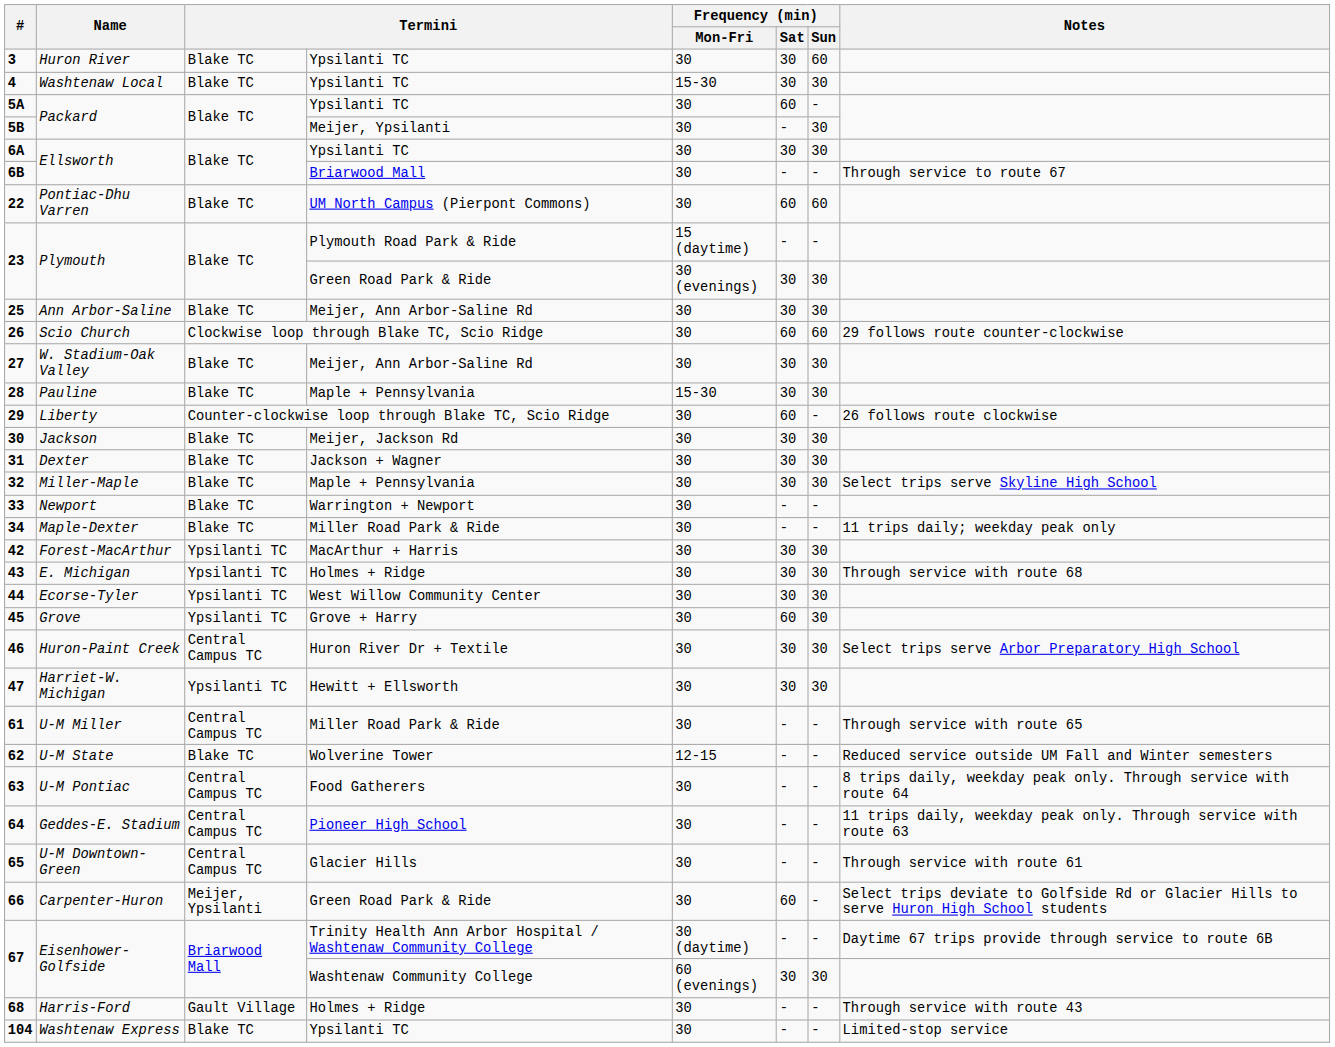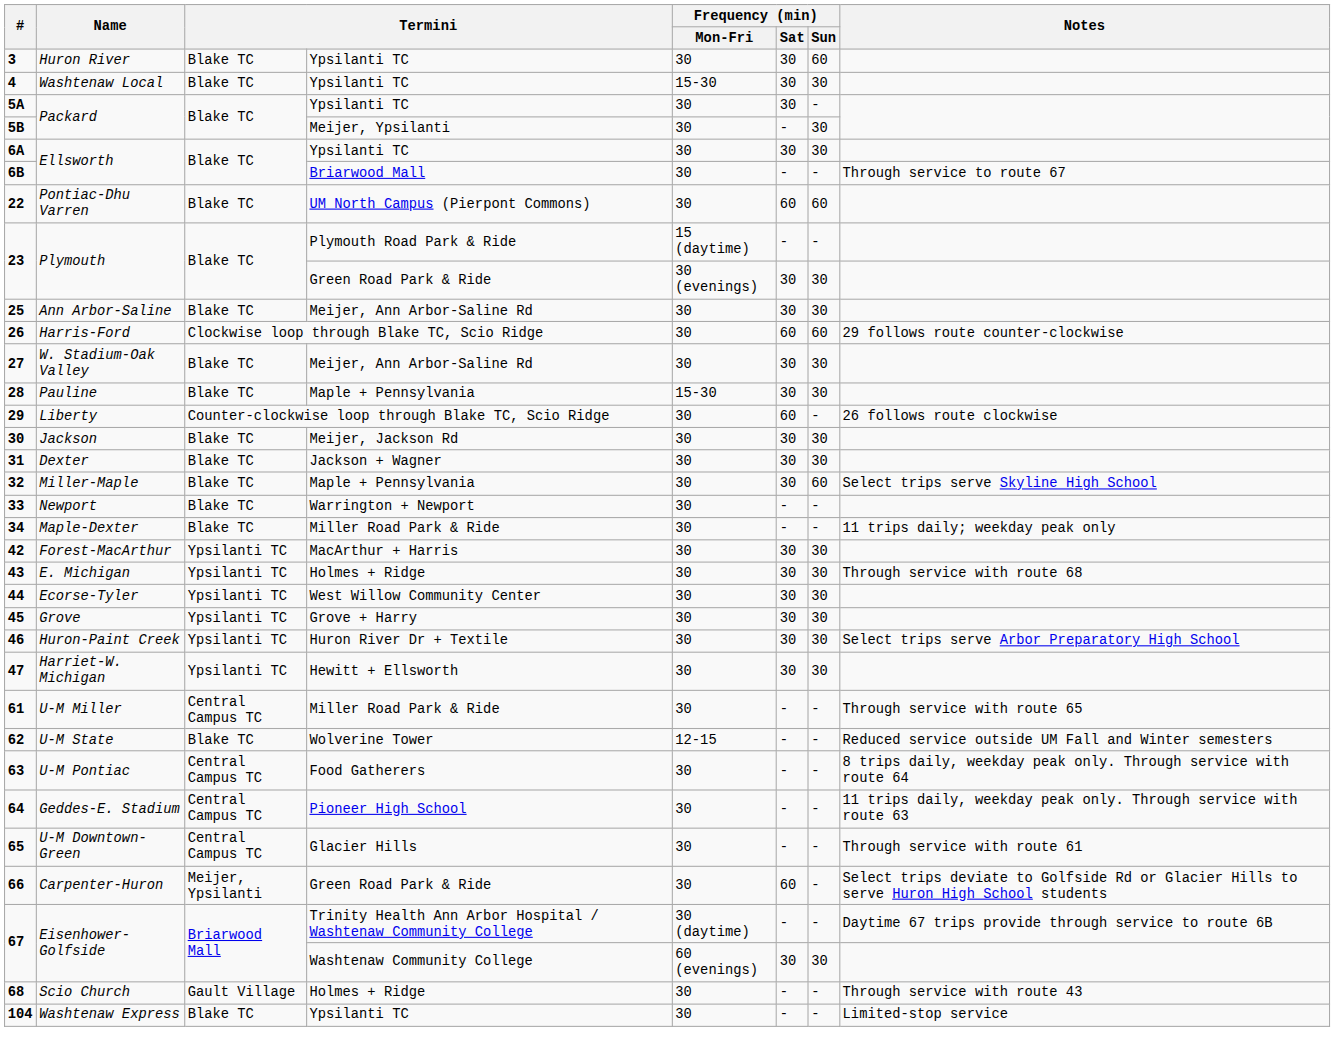5A | Frequency (min) / Sat: 60 -> 30
26 | Name: Scio Church -> Harris-Ford
32 | Frequency (min) / Sun: 30 -> 60
45 | Frequency (min) / Sat: 60 -> 30
46 | column 3: Central Campus TC -> Ypsilanti TC
68 | Name: Harris-Ford -> Scio Church
